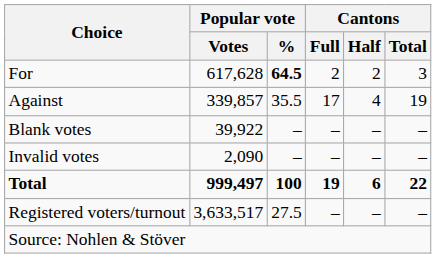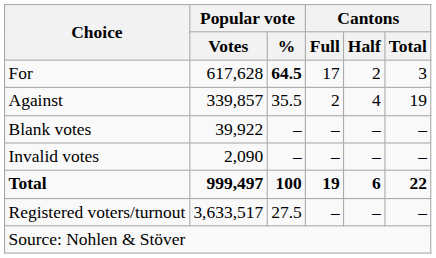For | Cantons / Full: 2 -> 17
Against | Cantons / Full: 17 -> 2
